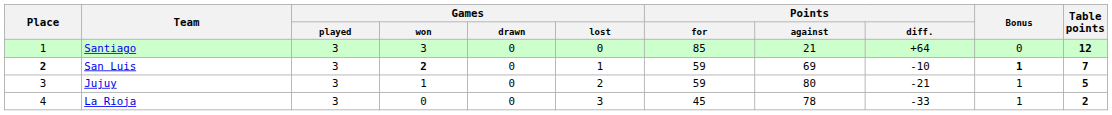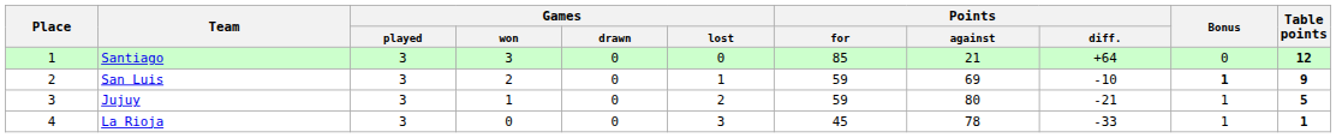San Luis | Place: bold -> normal
San Luis | Games / won: bold -> normal
San Luis | Table points: 7 -> 9
La Rioja | Table points: 2 -> 1
